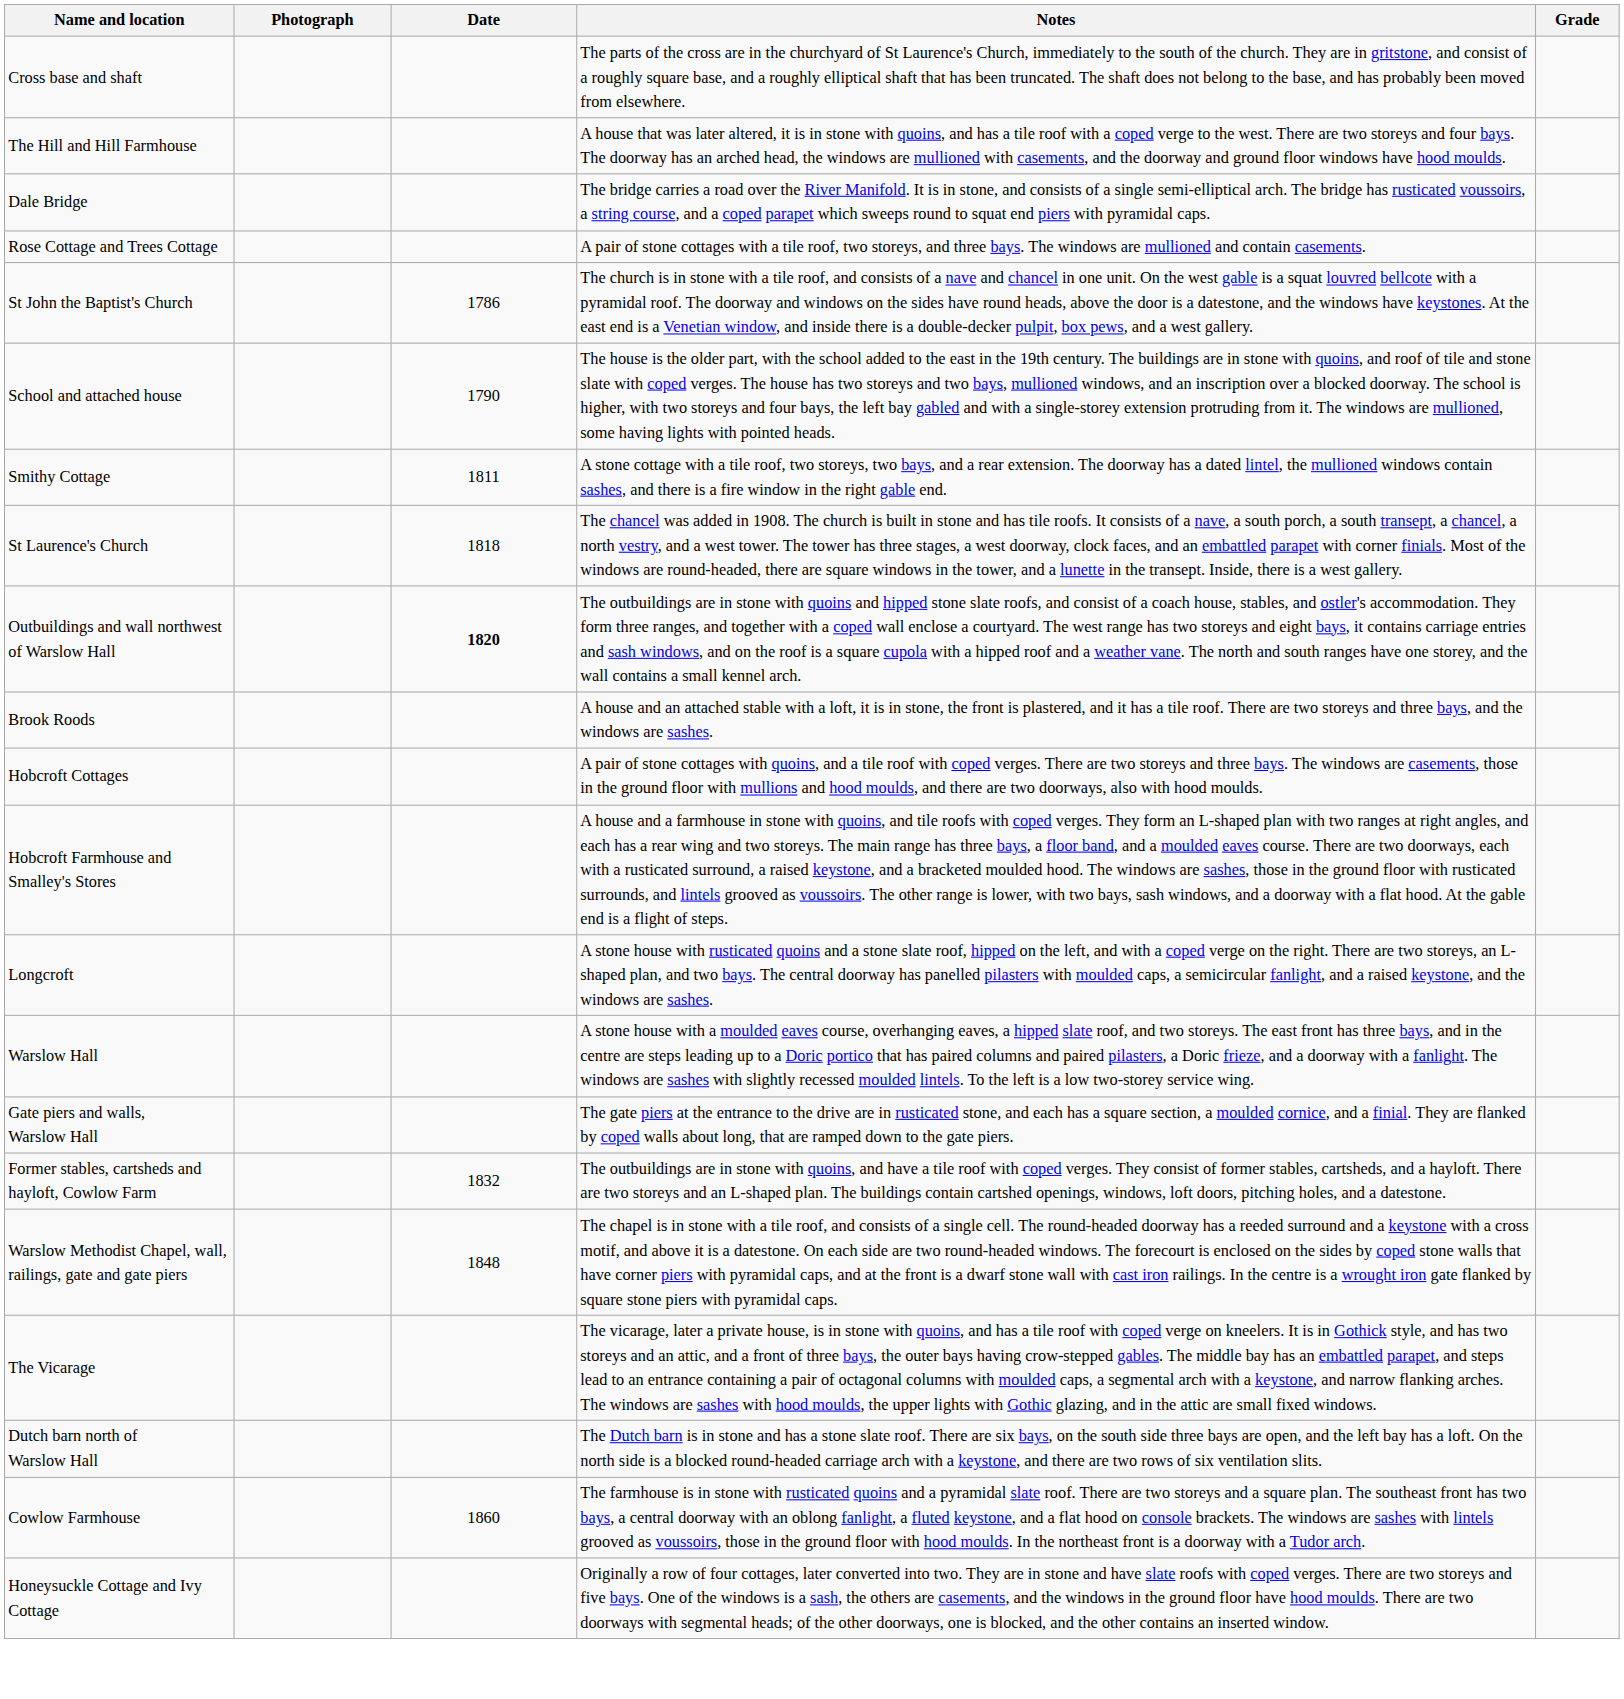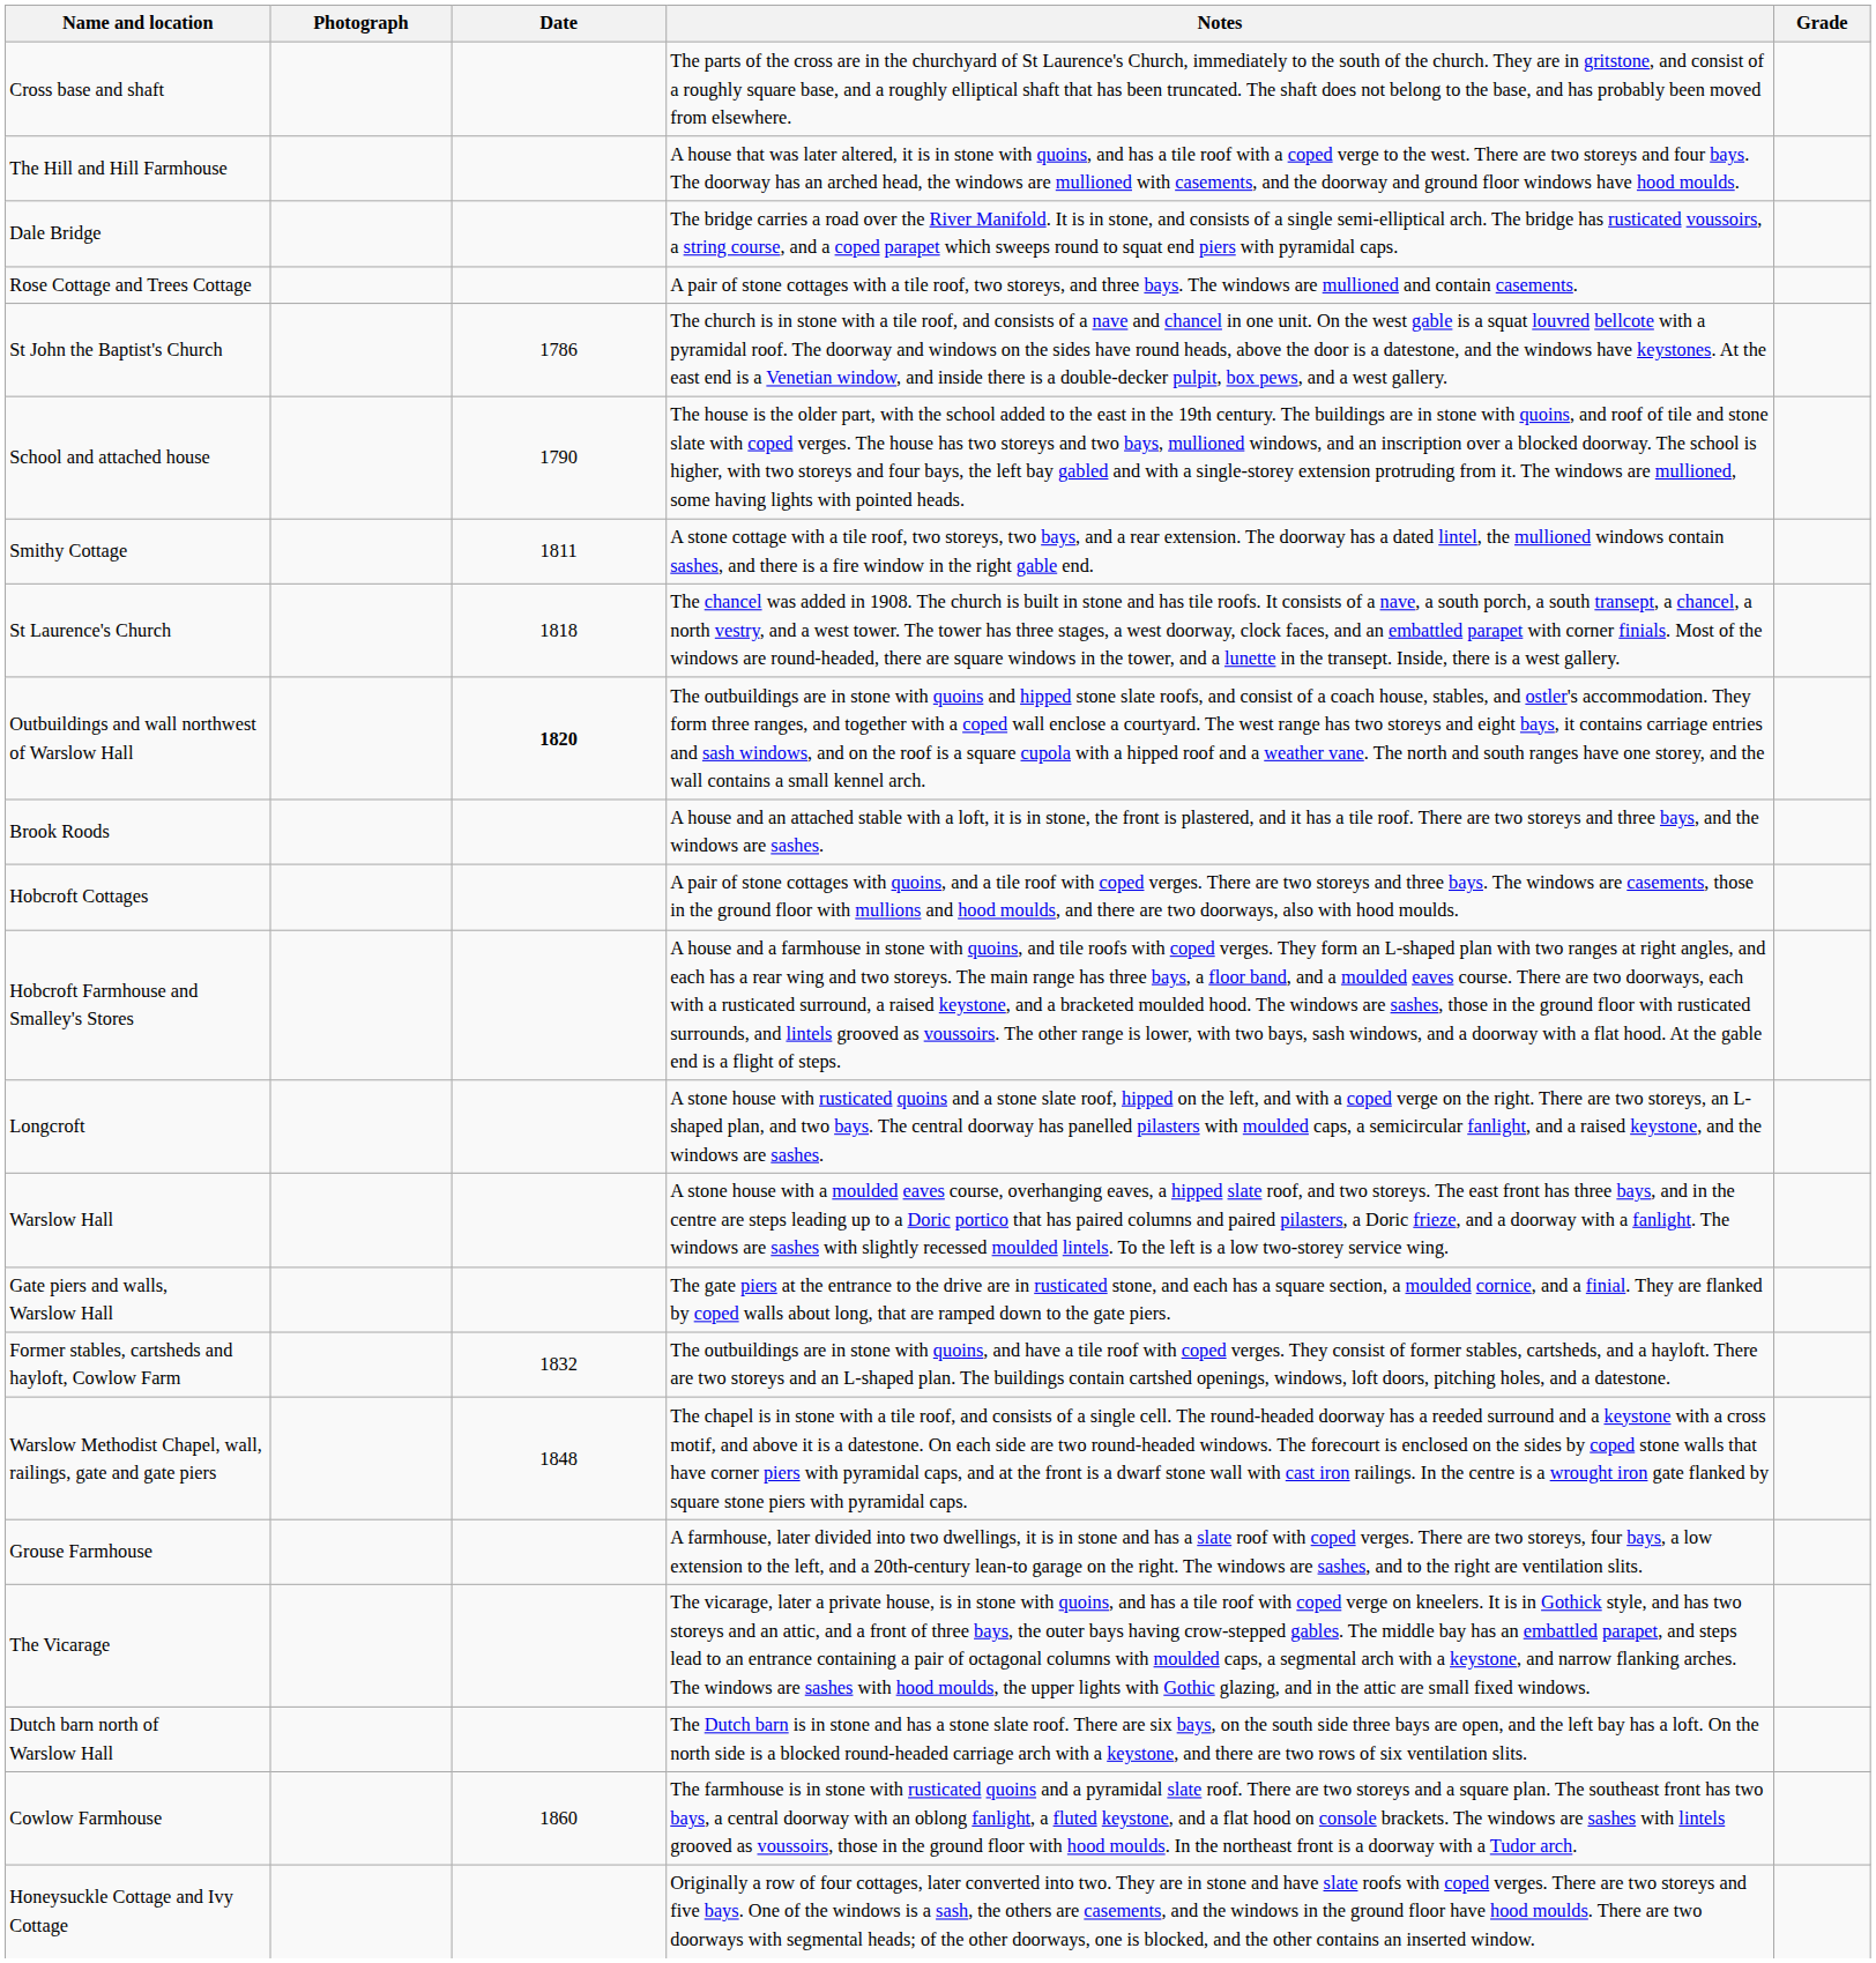+ row: Grouse Farmhouse | A farmhouse, later divided into two dwellings, it is in stone and has a slate roof with coped verges. There are two storeys, four bays, a low extension to the left, and a 20th-century lean-to garage on the right. The windows are sashes, and to the right are ventilation slits.
